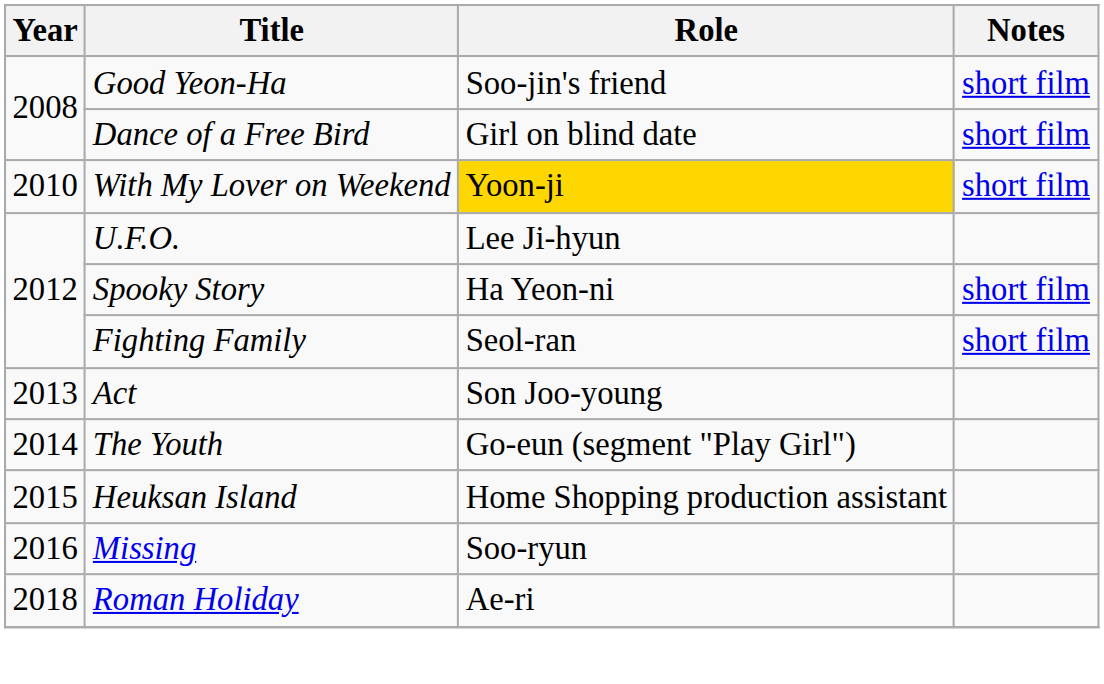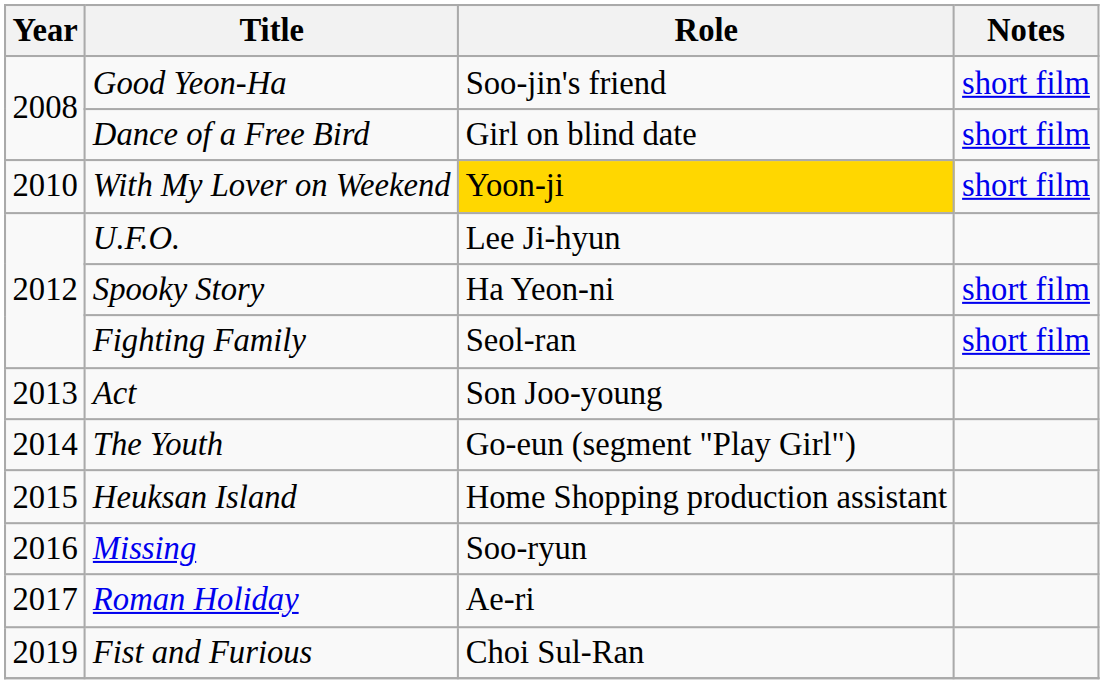Roman Holiday | Year: 2018 -> 2017
+ row: 2019 | Fist and Furious | Choi Sul-Ran
